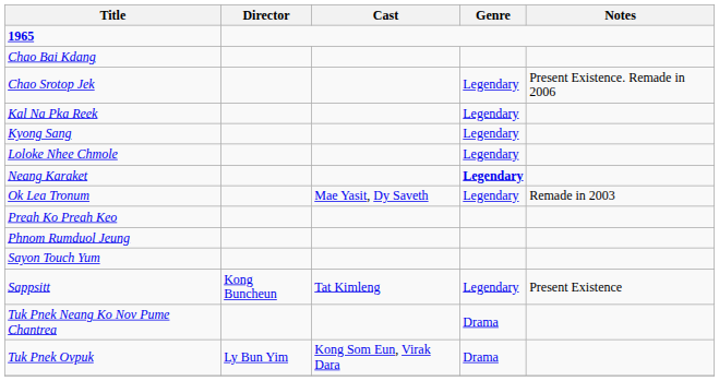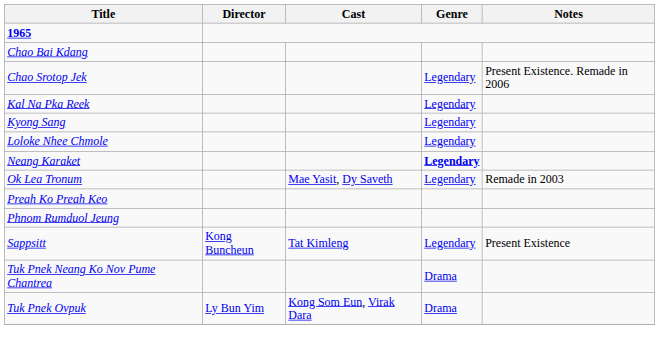- row: Sayon Touch Yum
